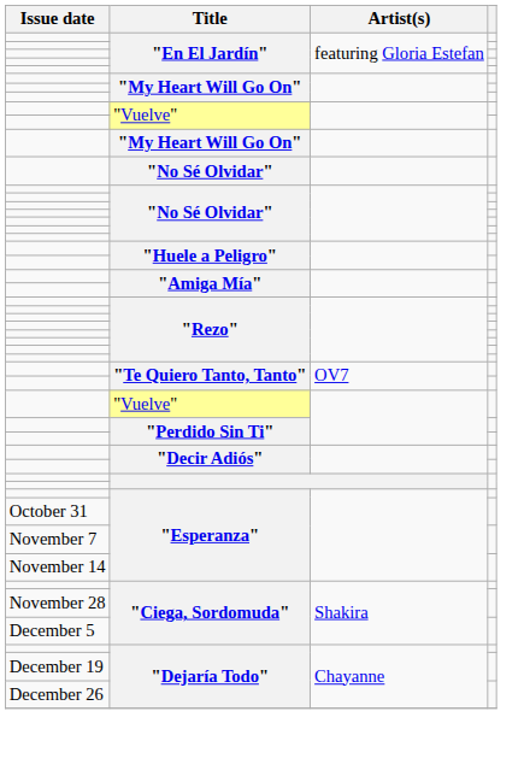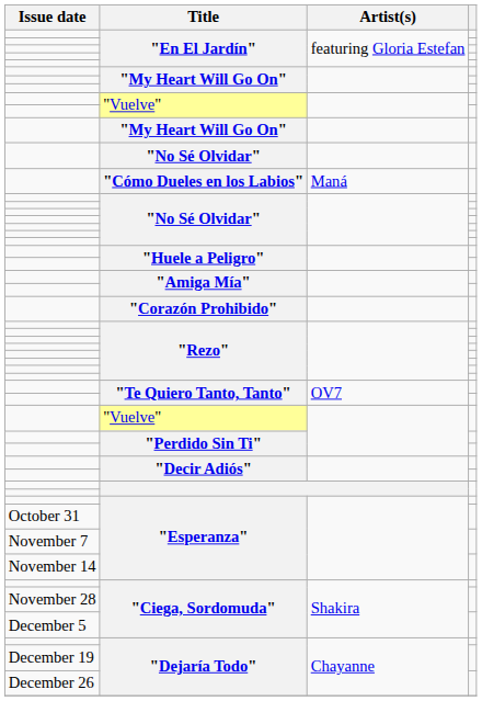+ row: "Cómo Dueles en los Labios" | Maná
+ row: "Corazón Prohibido"
